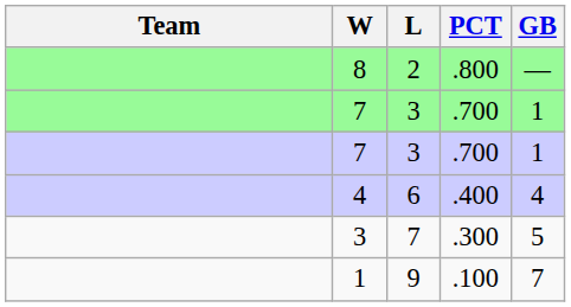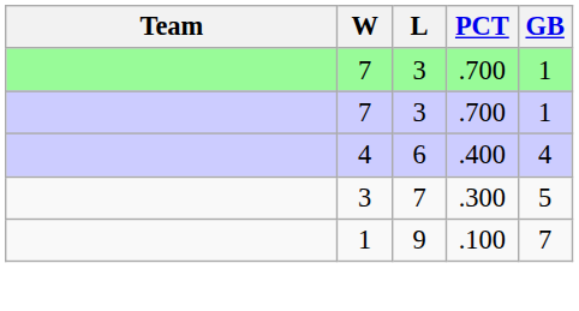- row: 8 | 2 | .800 | —
